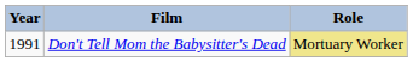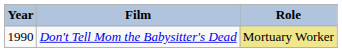Don't Tell Mom the Babysitter's Dead | Year: 1991 -> 1990
